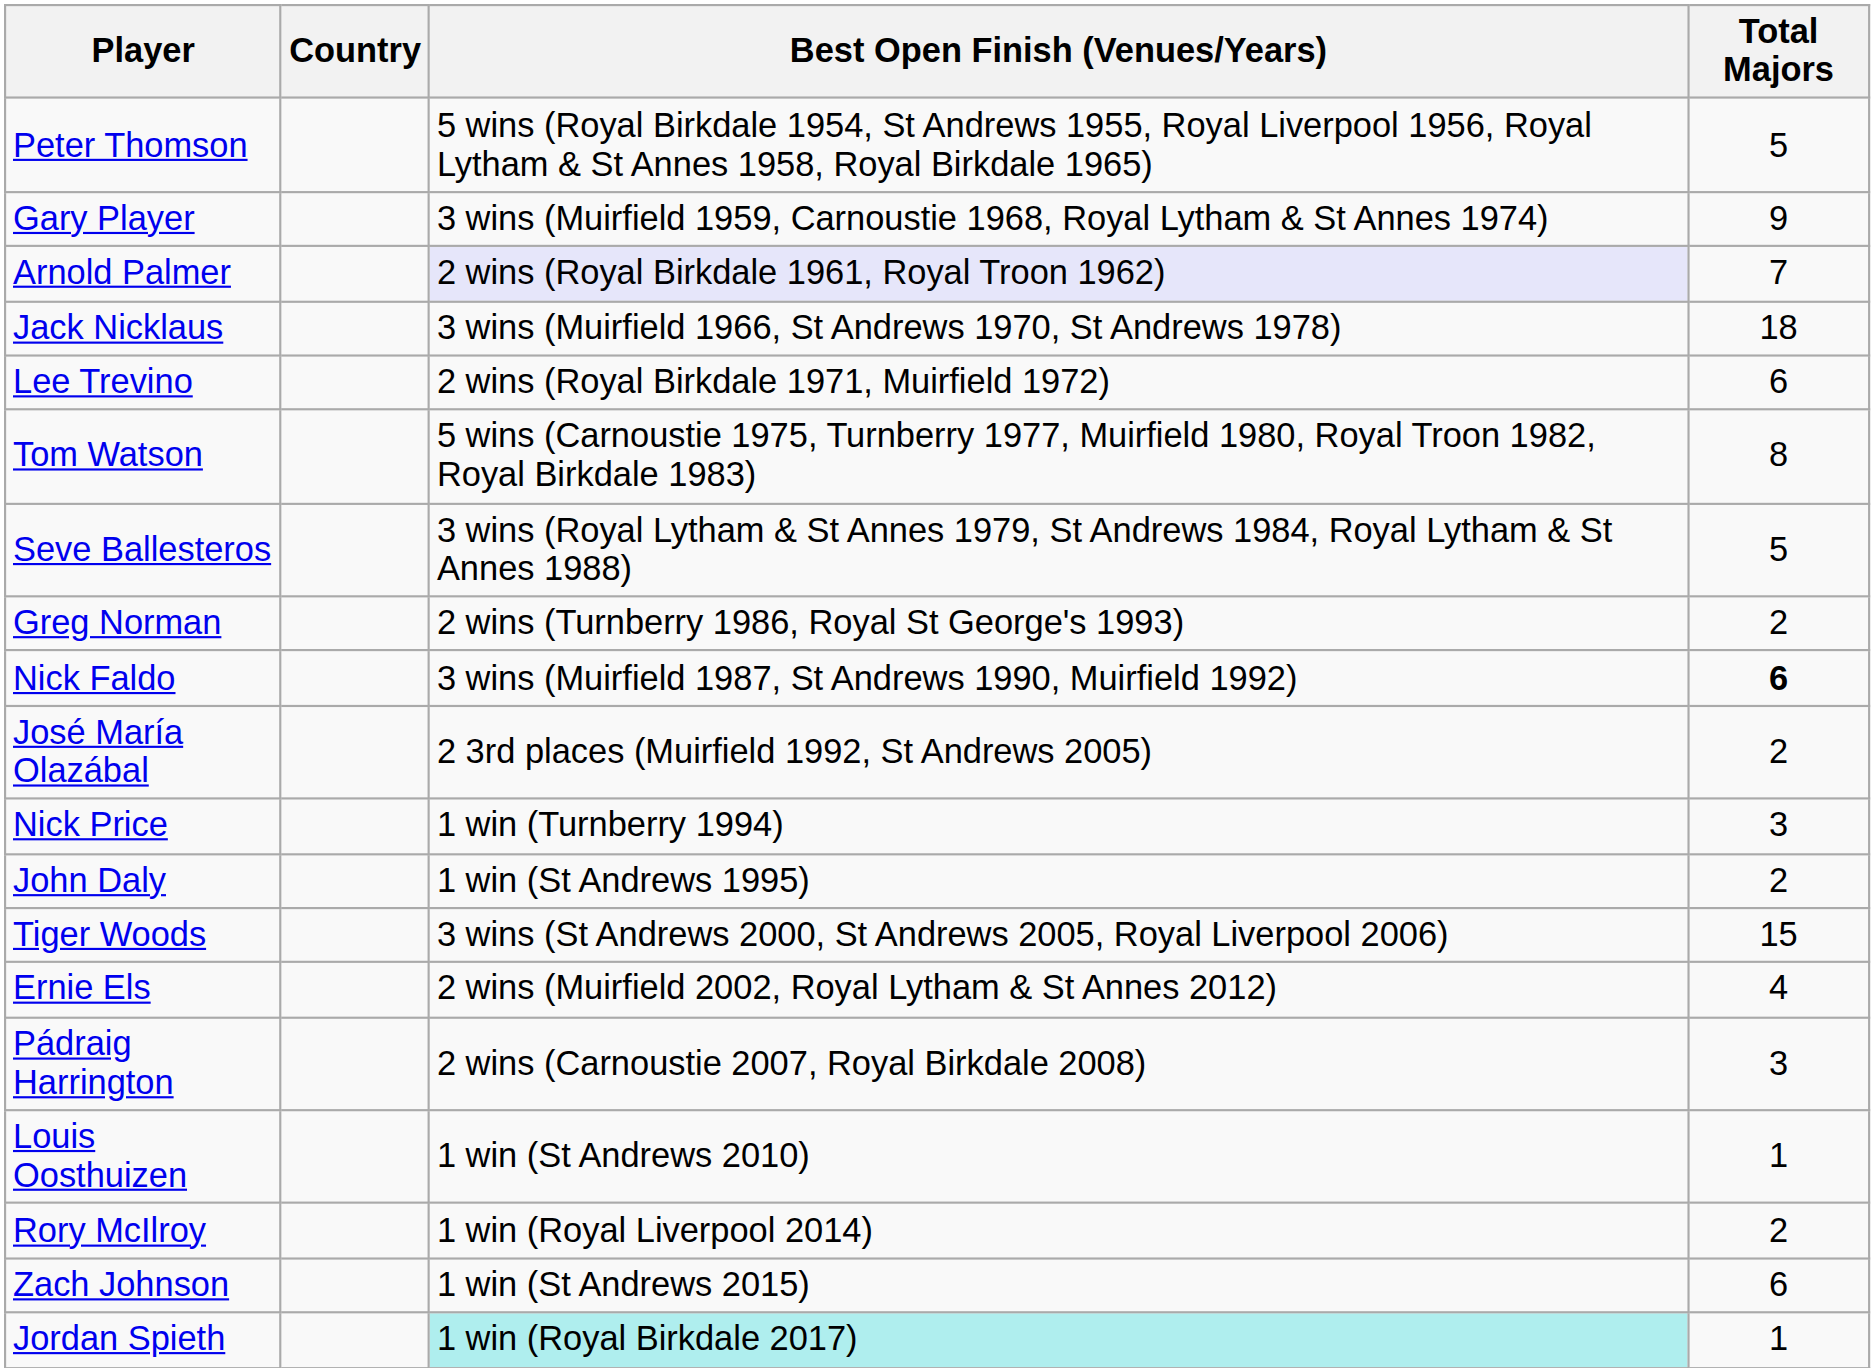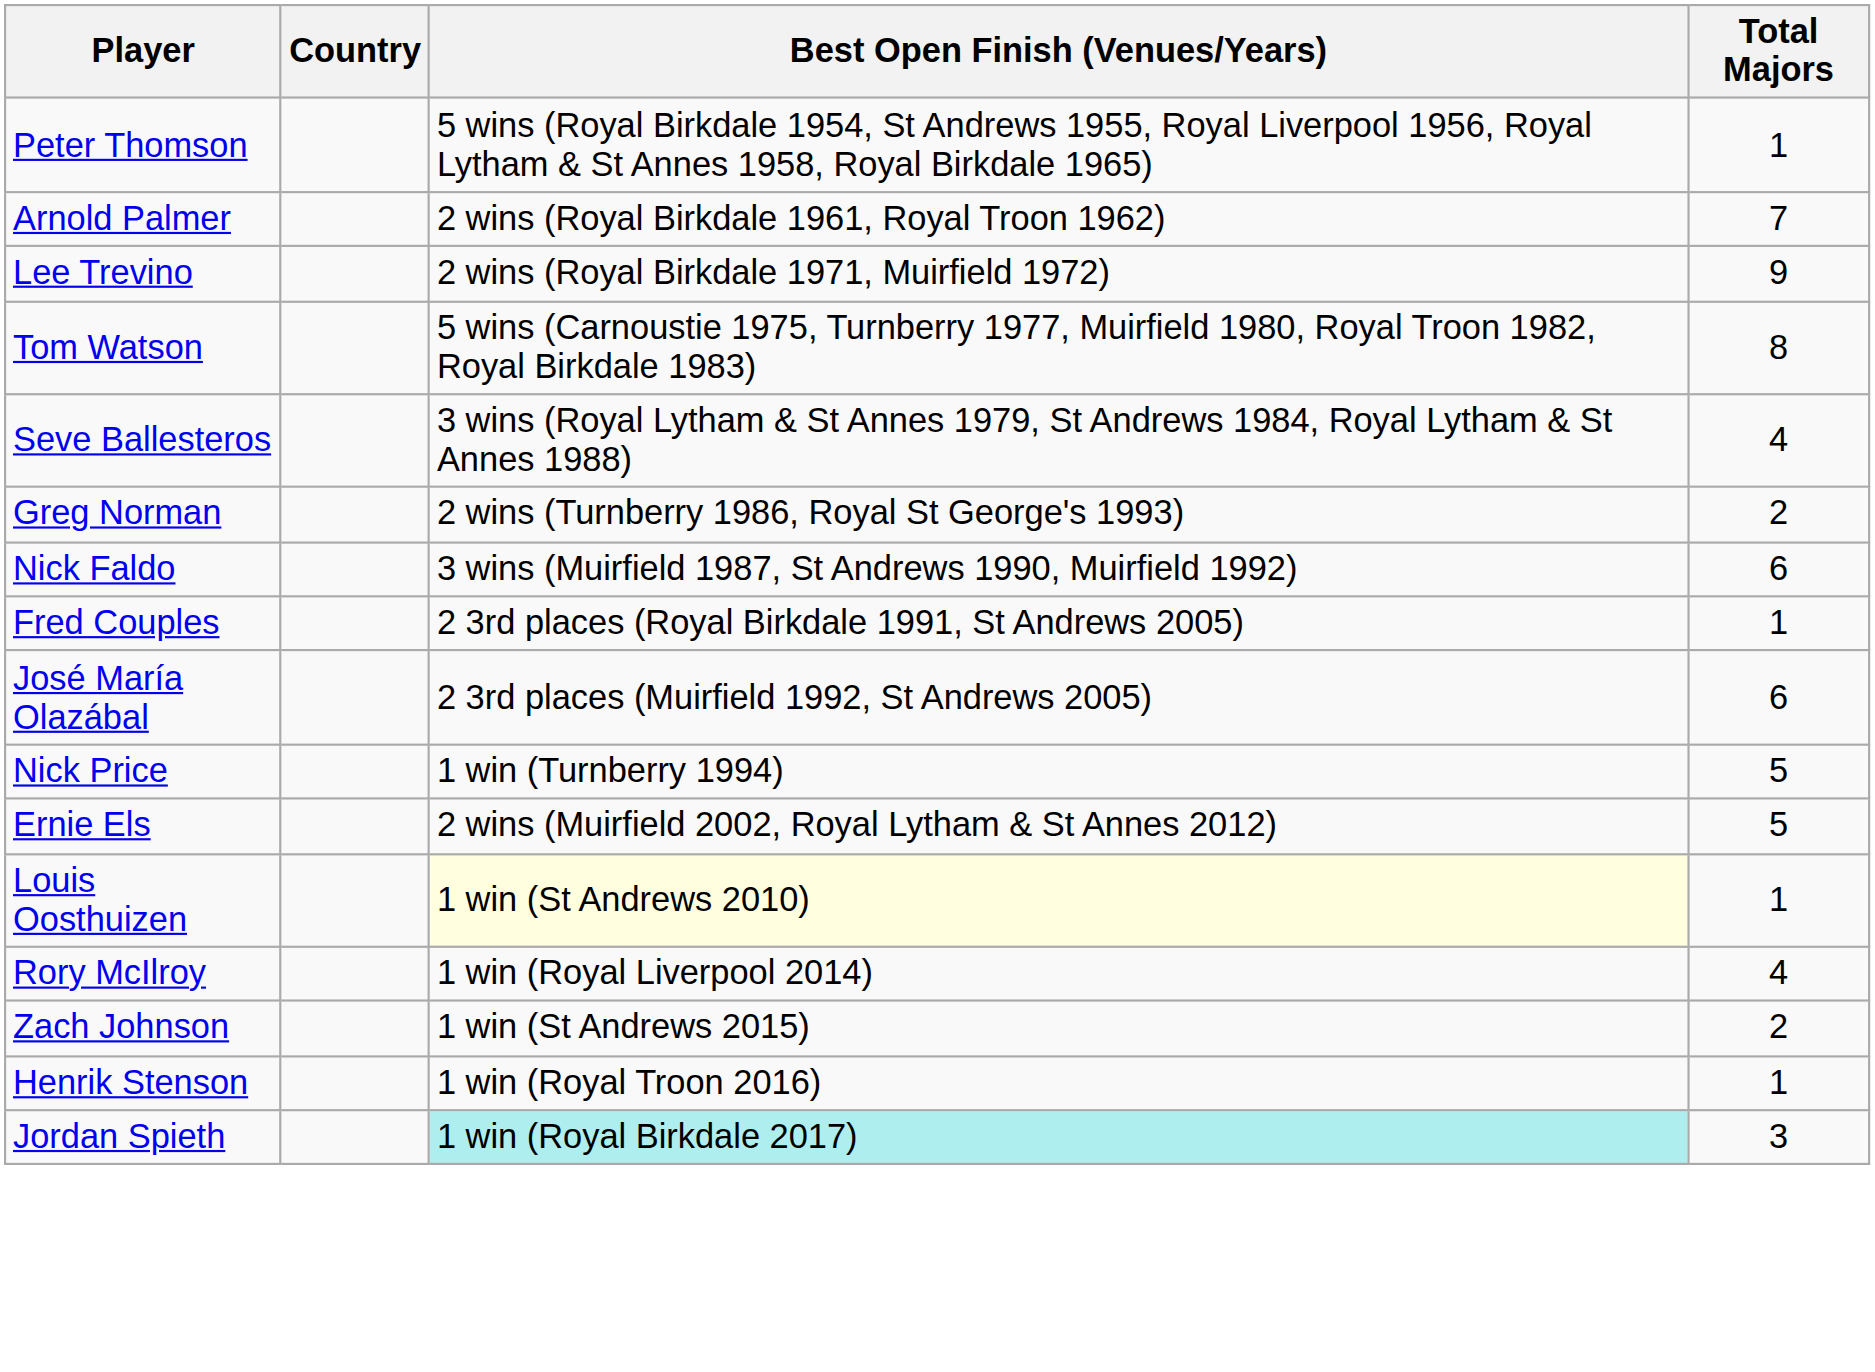Peter Thomson | Total Majors: 5 -> 1
- row: Gary Player | 3 wins (Muirfield 1959, Carnoustie 1968, Royal Lytham & St Annes 1974) | 9
Arnold Palmer | Best Open Finish (Venues/Years): lavender background -> no background
- row: Jack Nicklaus | 3 wins (Muirfield 1966, St Andrews 1970, St Andrews 1978) | 18
Lee Trevino | Total Majors: 6 -> 9
Seve Ballesteros | Total Majors: 5 -> 4
Nick Faldo | Total Majors: bold -> normal
+ row: Fred Couples | 2 3rd places (Royal Birkdale 1991, St Andrews 2005) | 1
José María Olazábal | Total Majors: 2 -> 6
Nick Price | Total Majors: 3 -> 5
- row: John Daly | 1 win (St Andrews 1995) | 2
- row: Tiger Woods | 3 wins (St Andrews 2000, St Andrews 2005, Royal Liverpool 2006) | 15
Ernie Els | Total Majors: 4 -> 5
- row: Pádraig Harrington | 2 wins (Carnoustie 2007, Royal Birkdale 2008) | 3
Louis Oosthuizen | Best Open Finish (Venues/Years): no background -> lightyellow background
Rory McIlroy | Total Majors: 2 -> 4
Zach Johnson | Total Majors: 6 -> 2
+ row: Henrik Stenson | 1 win (Royal Troon 2016) | 1
Jordan Spieth | Total Majors: 1 -> 3
